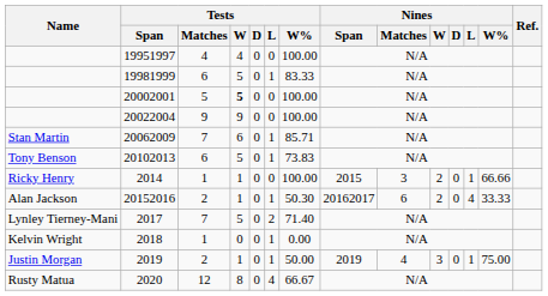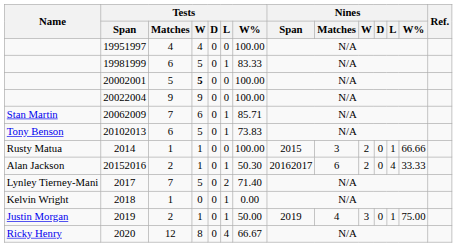2014 | Name: Ricky Henry -> Rusty Matua
2020 | Name: Rusty Matua -> Ricky Henry
